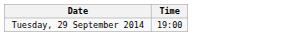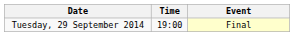+ column: Event | Final
